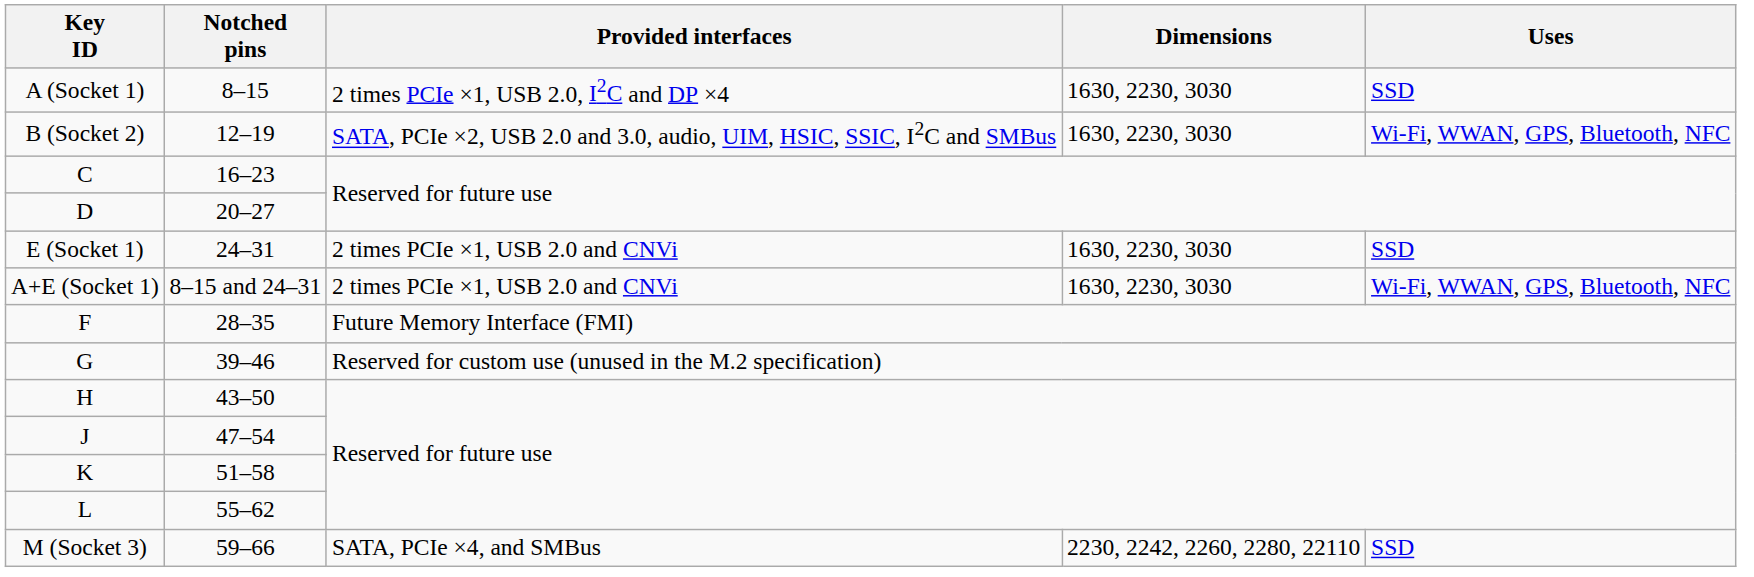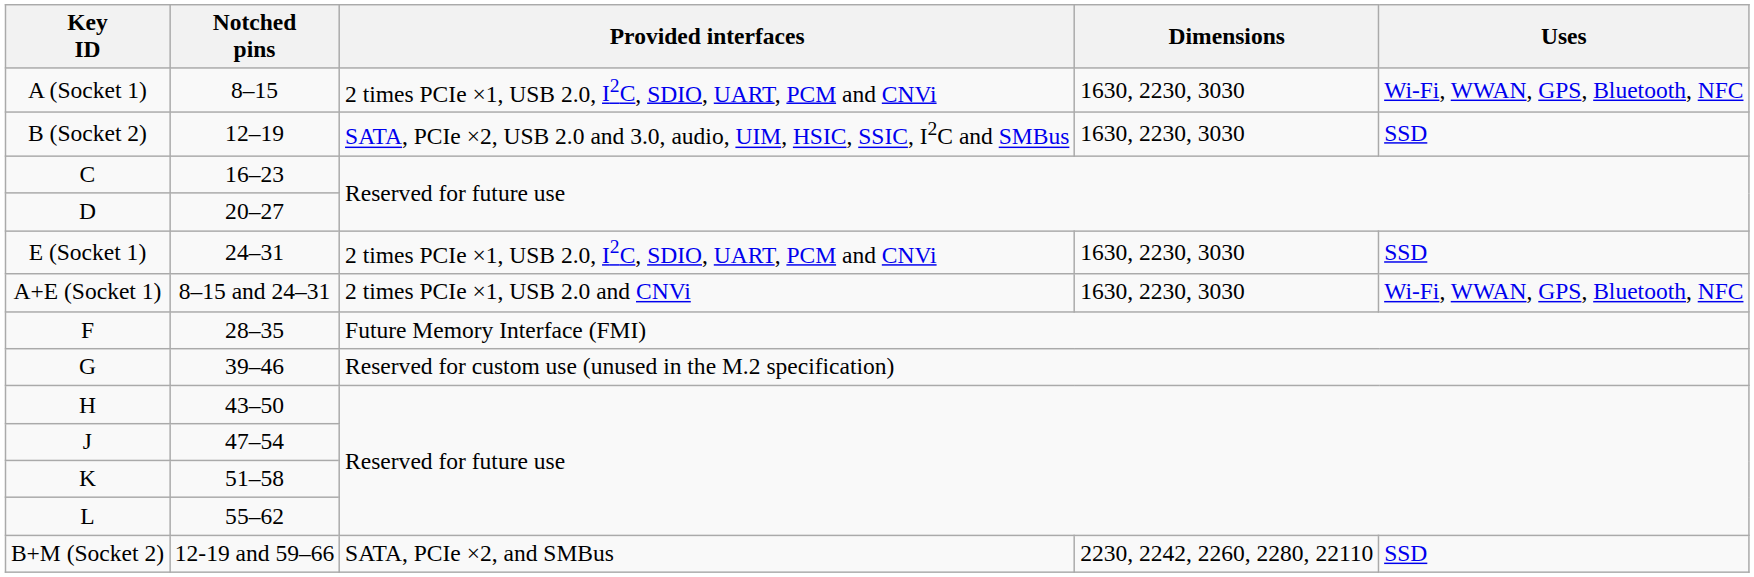A (Socket 1) | Provided interfaces: 2 times PCIe ×1, USB 2.0, I2C and DP ×4 -> 2 times PCIe ×1, USB 2.0, I2C, SDIO, UART, PCM and CNVi
A (Socket 1) | Uses: SSD -> Wi-Fi, WWAN, GPS, Bluetooth, NFC
B (Socket 2) | Uses: Wi-Fi, WWAN, GPS, Bluetooth, NFC -> SSD
E (Socket 1) | Provided interfaces: 2 times PCIe ×1, USB 2.0 and CNVi -> 2 times PCIe ×1, USB 2.0, I2C, SDIO, UART, PCM and CNVi
- row: M (Socket 3) | 59–66 | SATA, PCIe ×4, and SMBus | 2230, 2242, 2260, 2280, 22110 | SSD
+ row: B+M (Socket 2) | 12-19 and 59–66 | SATA, PCIe ×2, and SMBus | 2230, 2242, 2260, 2280, 22110 | SSD
